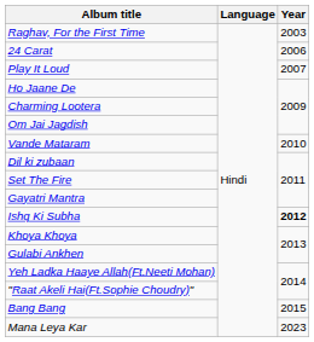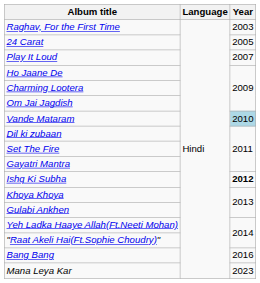24 Carat | Year: 2006 -> 2005
Vande Mataram | Year: no background -> lightblue background
Bang Bang | Year: 2015 -> 2016
